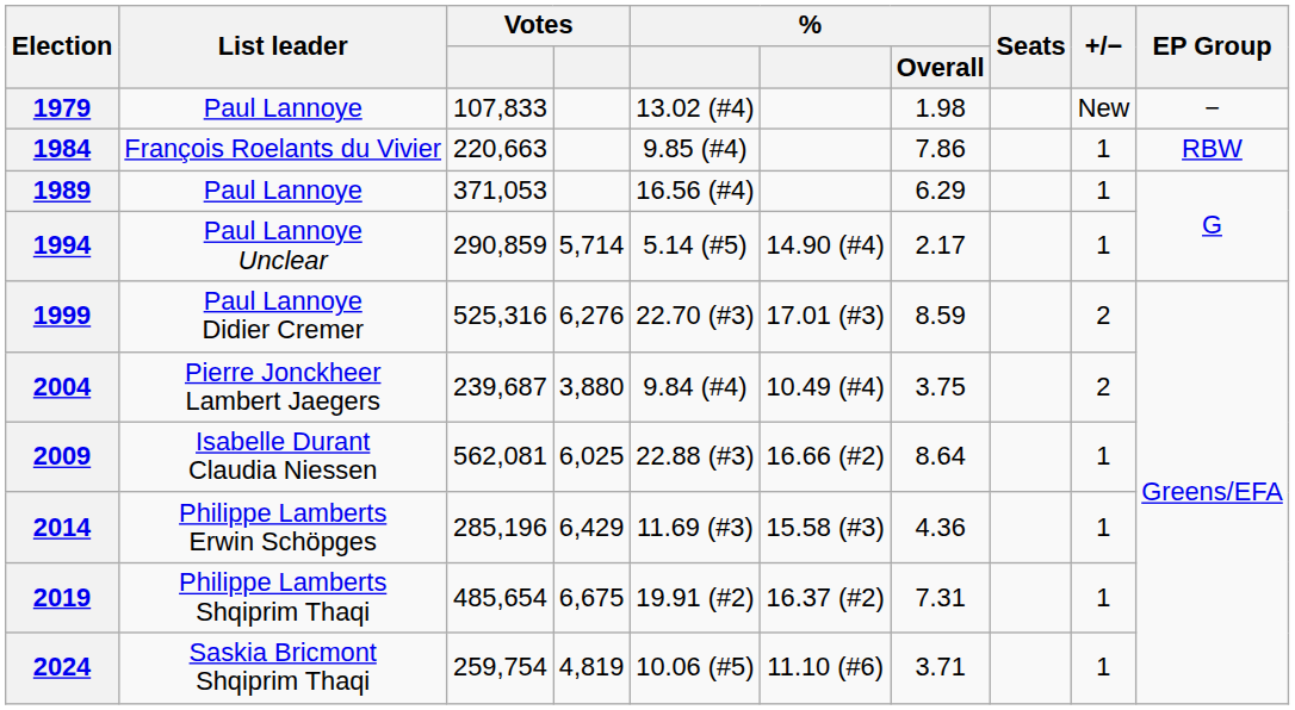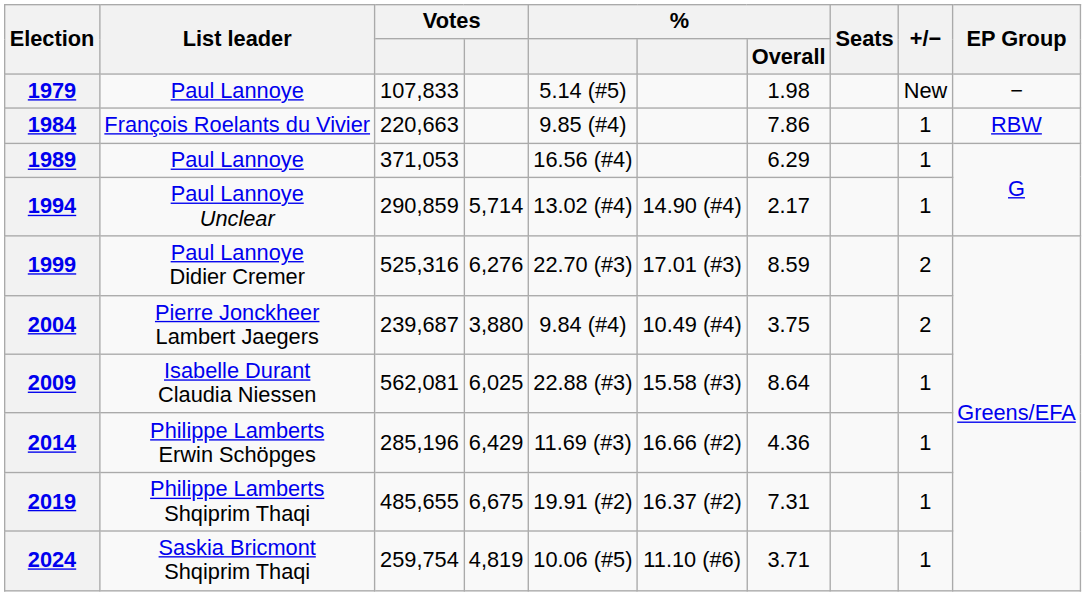1979 | column 5: 13.02 (#4) -> 5.14 (#5)
1994 | column 5: 5.14 (#5) -> 13.02 (#4)
2009 | column 6: 16.66 (#2) -> 15.58 (#3)
2014 | column 6: 15.58 (#3) -> 16.66 (#2)
2019 | column 3: 485,654 -> 485,655
